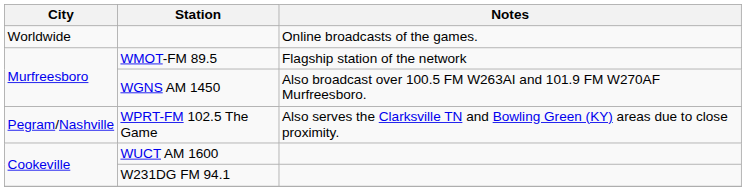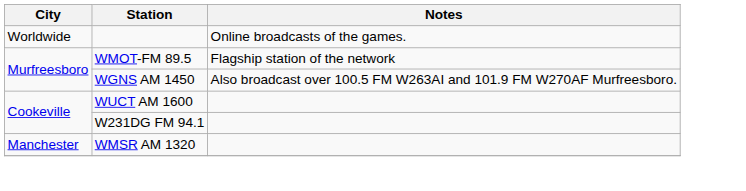- row: Pegram/Nashville | WPRT-FM 102.5 The Game | Also serves the Clarksville TN and Bowling Green (KY) areas due to close proximity.
+ row: Manchester | WMSR AM 1320
